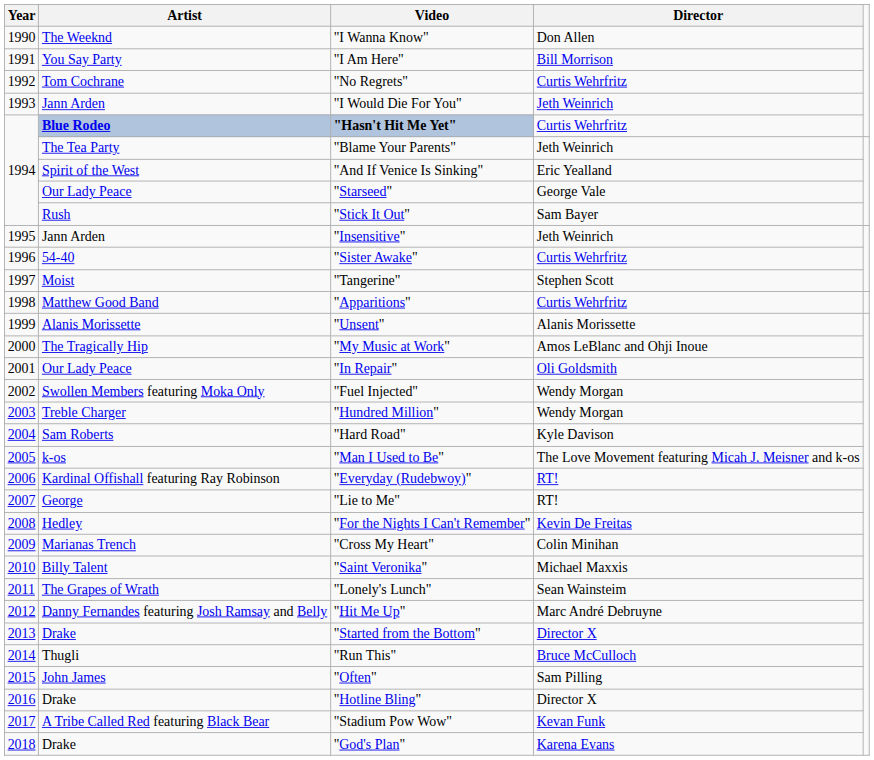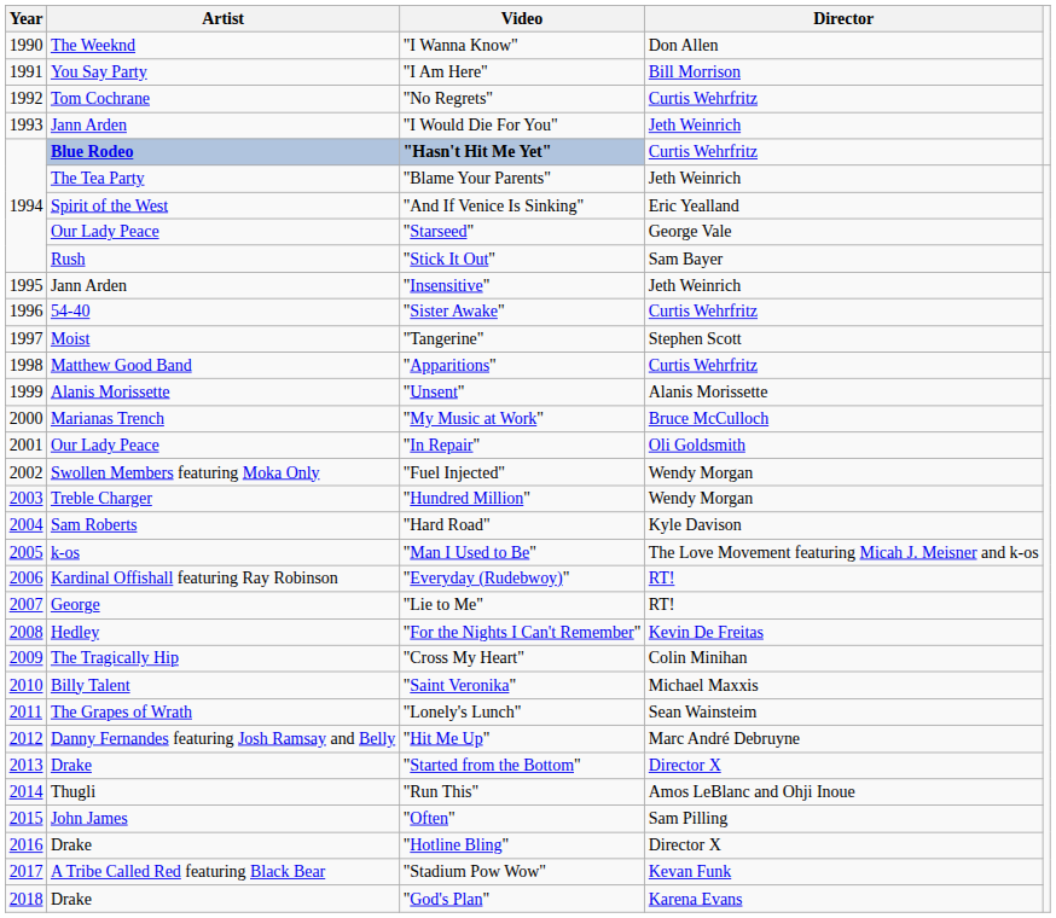"My Music at Work" | Artist: The Tragically Hip -> Marianas Trench
"My Music at Work" | Director: Amos LeBlanc and Ohji Inoue -> Bruce McCulloch
"Cross My Heart" | Artist: Marianas Trench -> The Tragically Hip
"Run This" | Director: Bruce McCulloch -> Amos LeBlanc and Ohji Inoue
